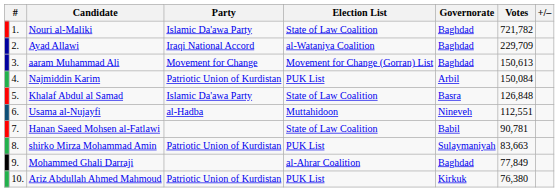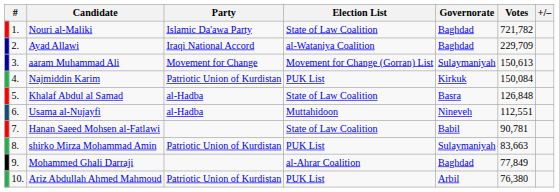aaram Muhammad Ali | Governorate: Baghdad -> Sulaymaniyah
Najmiddin Karim | Governorate: Arbil -> Kirkuk
Khalaf Abdul al Samad | Party: Islamic Da'awa Party -> al-Hadba
Ariz Abdullah Ahmed Mahmoud | Governorate: Kirkuk -> Arbil
